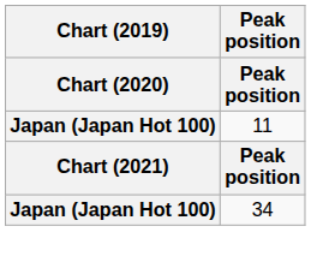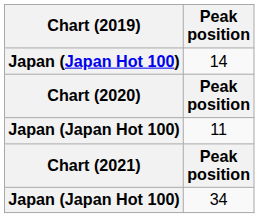+ row: Japan (Japan Hot 100) | 14
